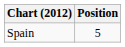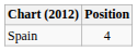Spain | Position: 5 -> 4
